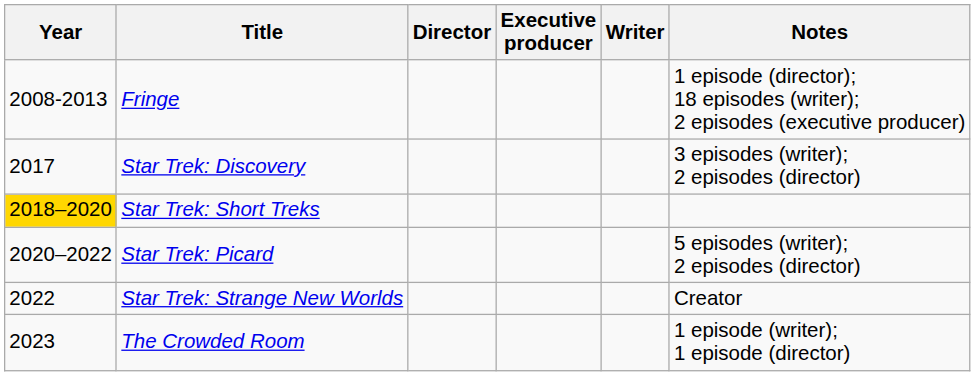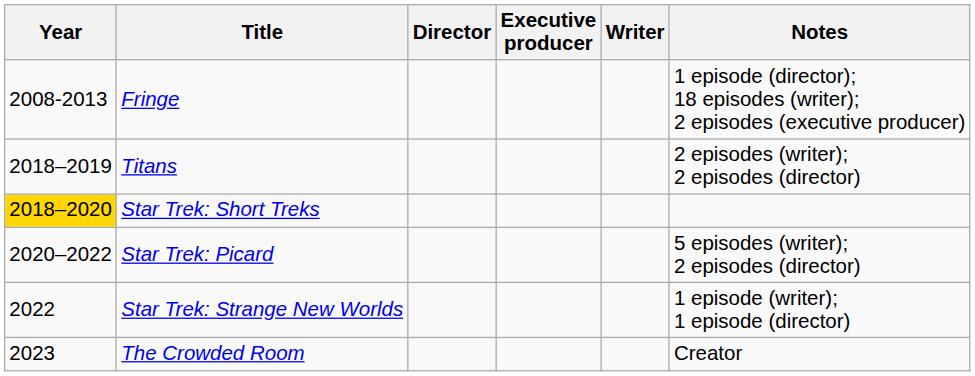- row: 2017 | Star Trek: Discovery | 3 episodes (writer); 2 episodes (director)
+ row: 2018–2019 | Titans | 2 episodes (writer); 2 episodes (director)
Star Trek: Strange New Worlds | Notes: Creator -> 1 episode (writer); 1 episode (director)
The Crowded Room | Notes: 1 episode (writer); 1 episode (director) -> Creator
